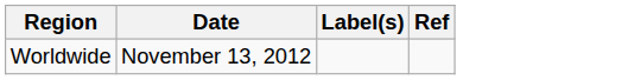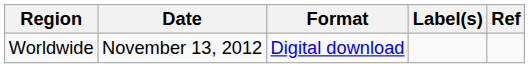+ column: Format | Digital download
